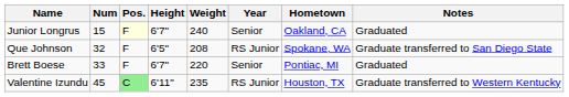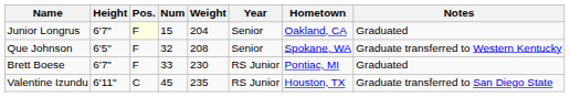columns swapped: Num <-> Height
Junior Longrus | Weight: 240 -> 204
Que Johnson | Year: RS Junior -> Senior
Que Johnson | Notes: Graduate transferred to San Diego State -> Graduate transferred to Western Kentucky
Brett Boese | Weight: 220 -> 230
Brett Boese | Year: Senior -> RS Junior
Valentine Izundu | Pos.: lightgreen background -> no background
Valentine Izundu | Notes: Graduate transferred to Western Kentucky -> Graduate transferred to San Diego State
